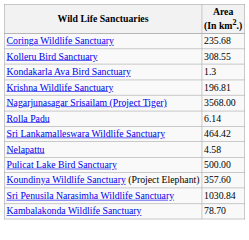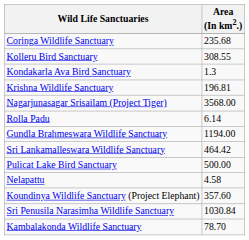+ row: Gundla Brahmeswara Wildlife Sanctuary | 1194.00
rows swapped: Nelapattu <-> Pulicat Lake Bird Sanctuary
